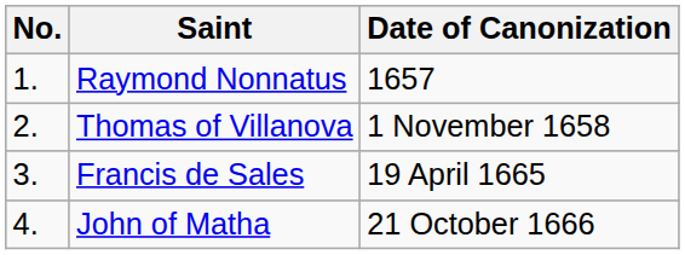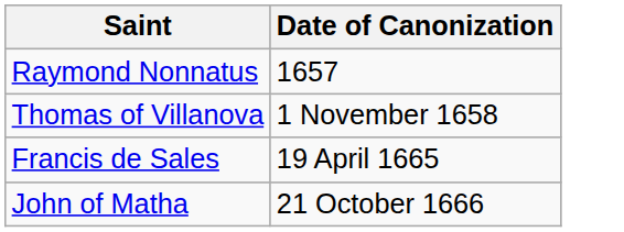- column: No. | 1. | 2. | 3. | 4.
